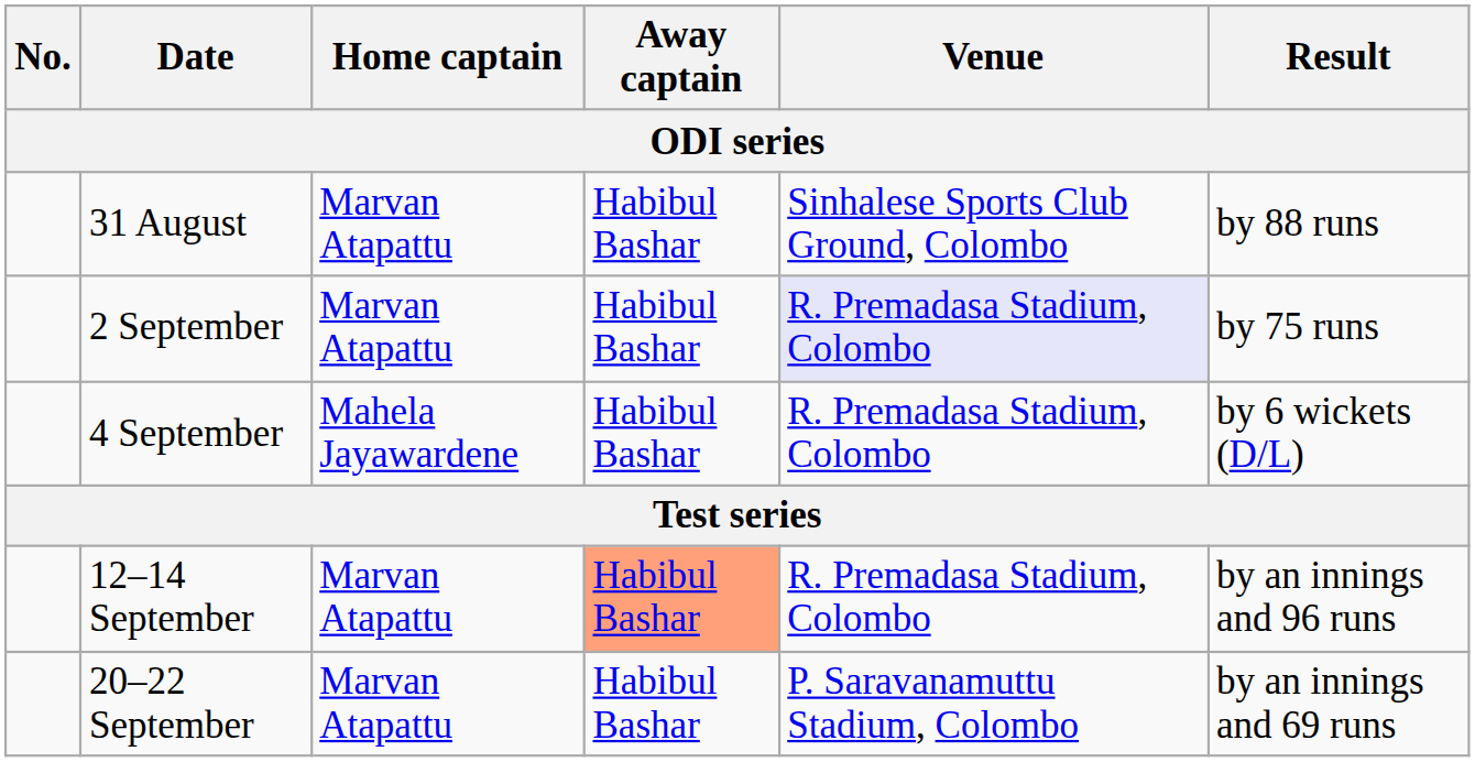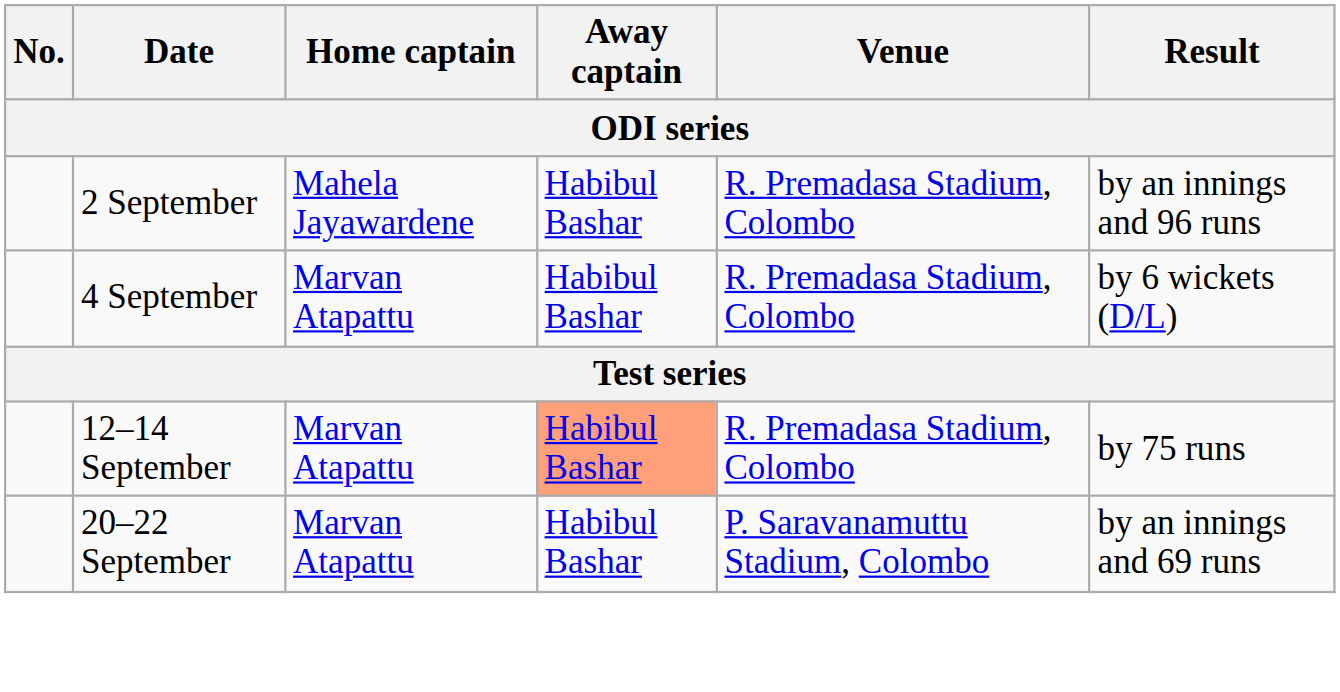- row: 31 August | Marvan Atapattu | Habibul Bashar | Sinhalese Sports Club Ground, Colombo | by 88 runs
2 September | Home captain: Marvan Atapattu -> Mahela Jayawardene
2 September | Venue: lavender background -> no background
2 September | Result: by 75 runs -> by an innings and 96 runs
4 September | Home captain: Mahela Jayawardene -> Marvan Atapattu
12–14 September | Result: by an innings and 96 runs -> by 75 runs
